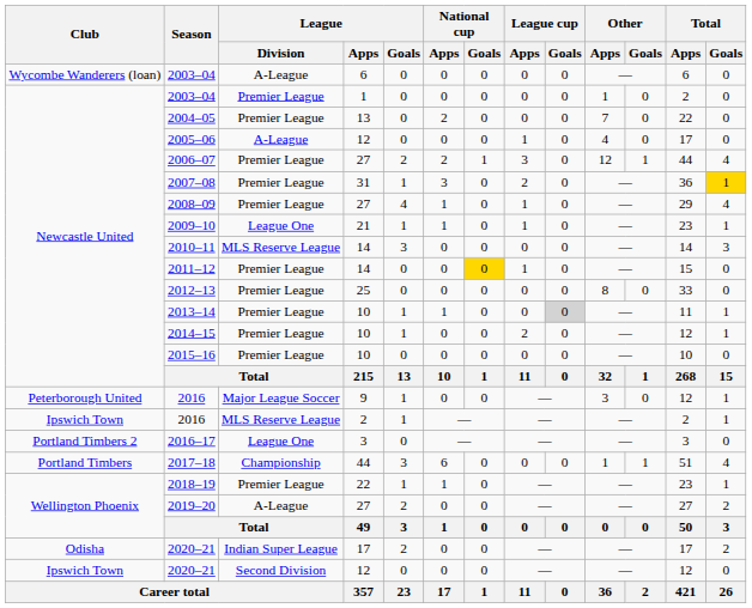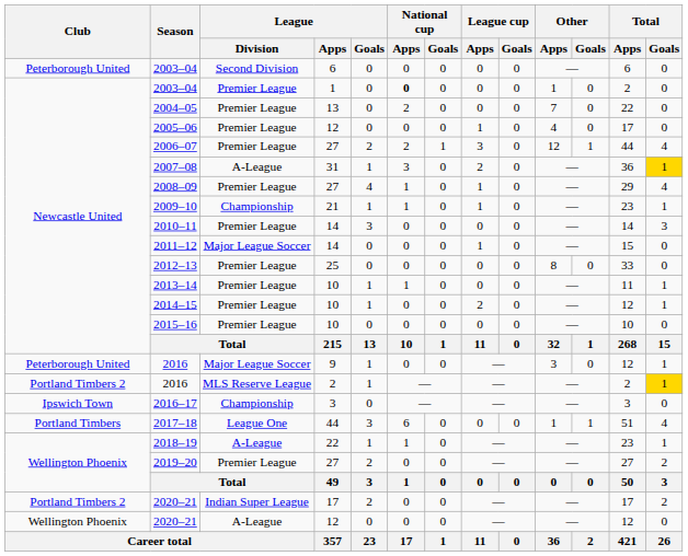2003–04 / 6 | Club: Wycombe Wanderers (loan) -> Peterborough United
2003–04 / 6 | League / Division: A-League -> Second Division
2003–04 / 1 | National cup / Apps: normal -> bold
2005–06 | League / Division: A-League -> Premier League
2007–08 | League / Division: Premier League -> A-League
2009–10 | League / Division: League One -> Championship
2010–11 | League / Division: MLS Reserve League -> Premier League
2011–12 | League / Division: Premier League -> Major League Soccer
2011–12 | National cup / Goals: gold background -> no background
2013–14 | League cup / Goals: lightgrey background -> no background
2016 / 2 | Club: Ipswich Town -> Portland Timbers 2
2016 / 2 | Total / Goals: no background -> gold background
2016–17 | Club: Portland Timbers 2 -> Ipswich Town
2016–17 | League / Division: League One -> Championship
2017–18 | League / Division: Championship -> League One
2018–19 | League / Division: Premier League -> A-League
2019–20 | League / Division: A-League -> Premier League
2020–21 / 17 | Club: Odisha -> Portland Timbers 2
2020–21 / 12 | Club: Ipswich Town -> Wellington Phoenix
2020–21 / 12 | League / Division: Second Division -> A-League
